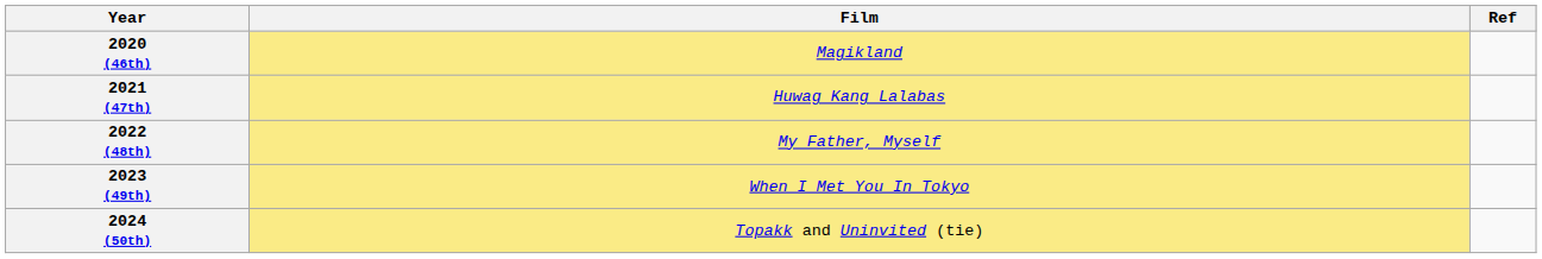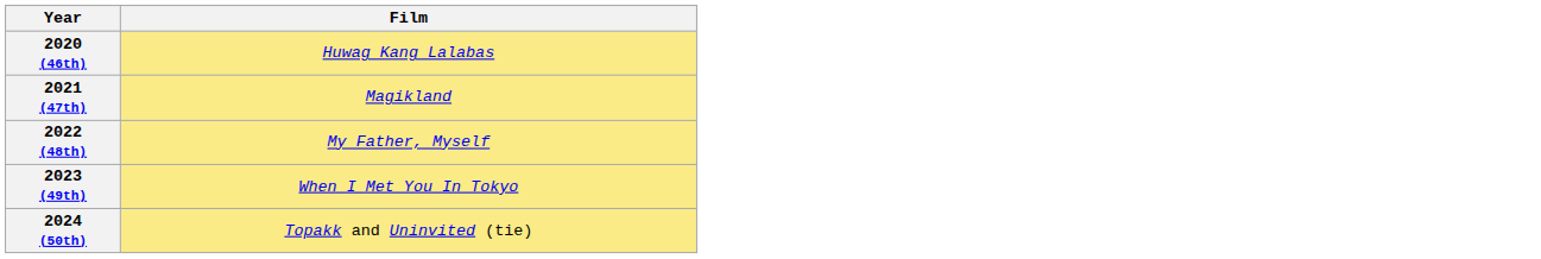- column: Ref
2020 (46th) | Film: Magikland -> Huwag Kang Lalabas
2021 (47th) | Film: Huwag Kang Lalabas -> Magikland
